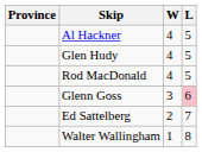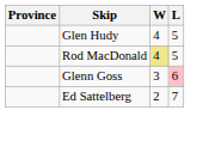- row: Al Hackner | 4 | 5
Rod MacDonald | W: no background -> khaki background
- row: Walter Wallingham | 1 | 8
